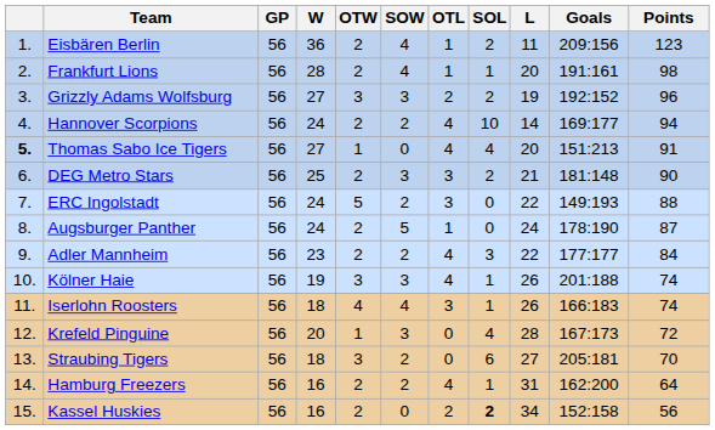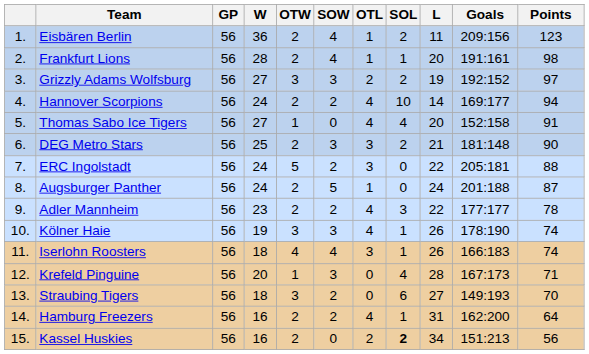Grizzly Adams Wolfsburg | Points: 96 -> 97
Thomas Sabo Ice Tigers | column 1: bold -> normal
Thomas Sabo Ice Tigers | Goals: 151:213 -> 152:158
ERC Ingolstadt | Goals: 149:193 -> 205:181
Augsburger Panther | Goals: 178:190 -> 201:188
Adler Mannheim | Points: 84 -> 78
Kölner Haie | Goals: 201:188 -> 178:190
Krefeld Pinguine | Points: 72 -> 71
Straubing Tigers | Goals: 205:181 -> 149:193
Kassel Huskies | Goals: 152:158 -> 151:213
